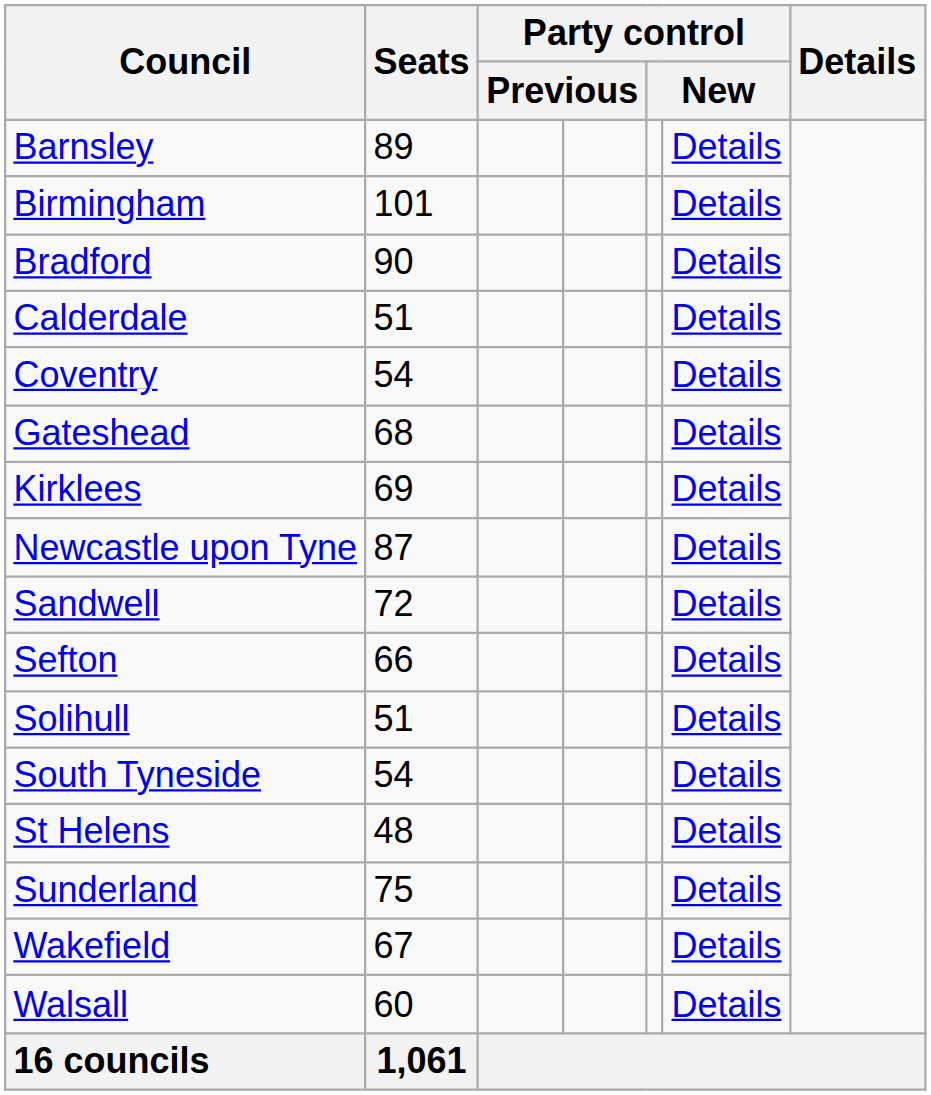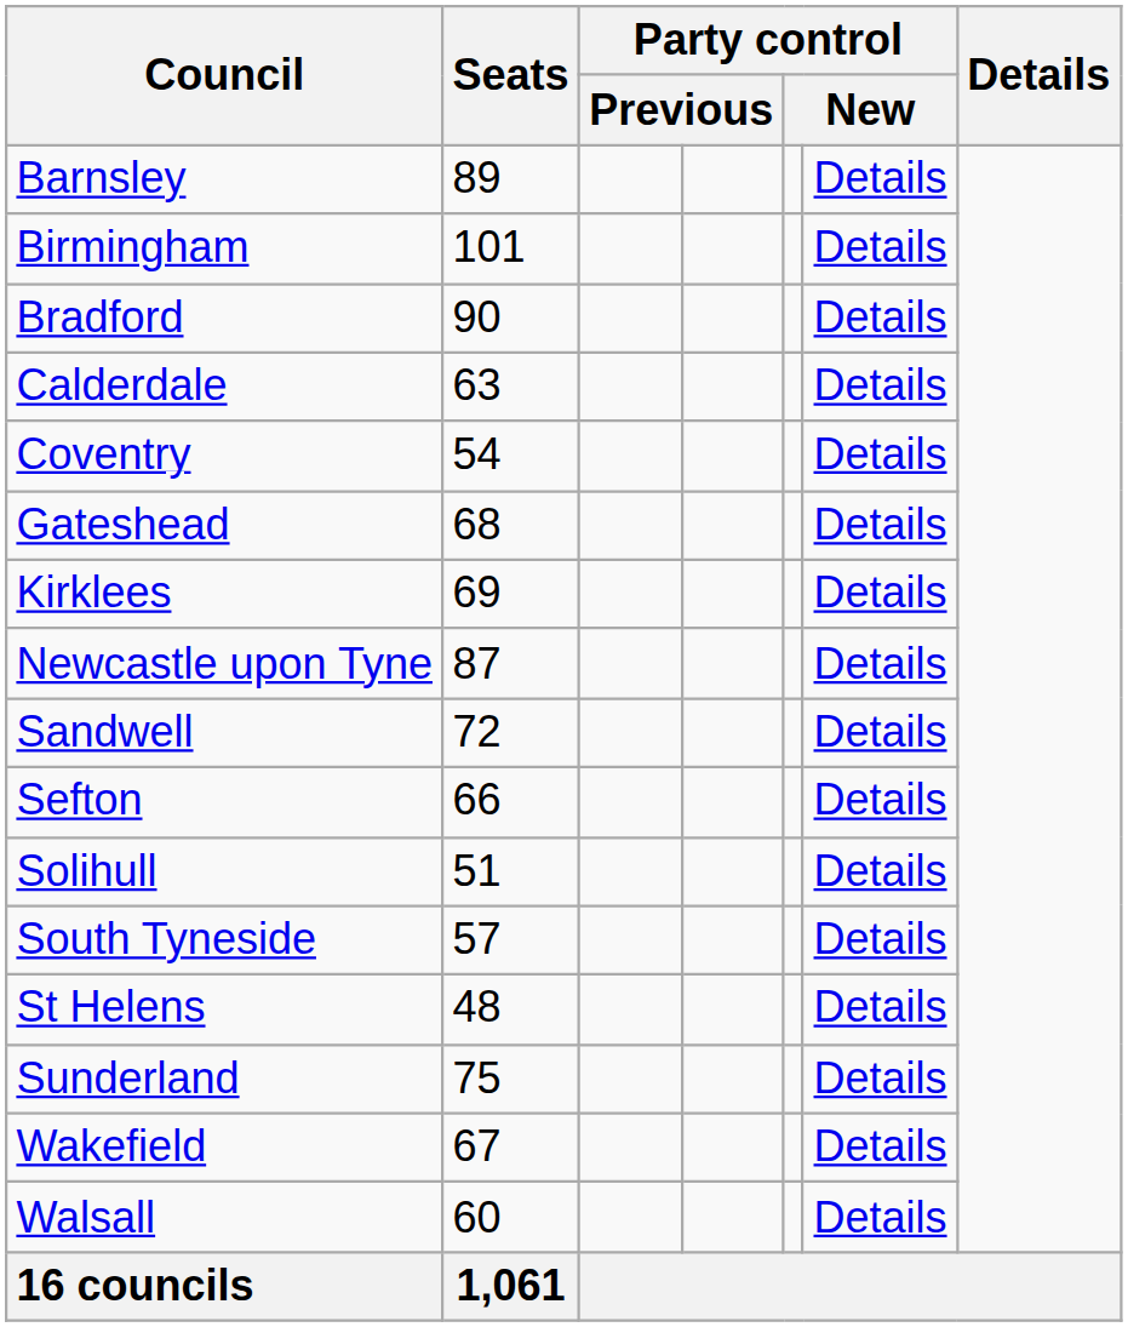Calderdale | Seats: 51 -> 63
South Tyneside | Seats: 54 -> 57
